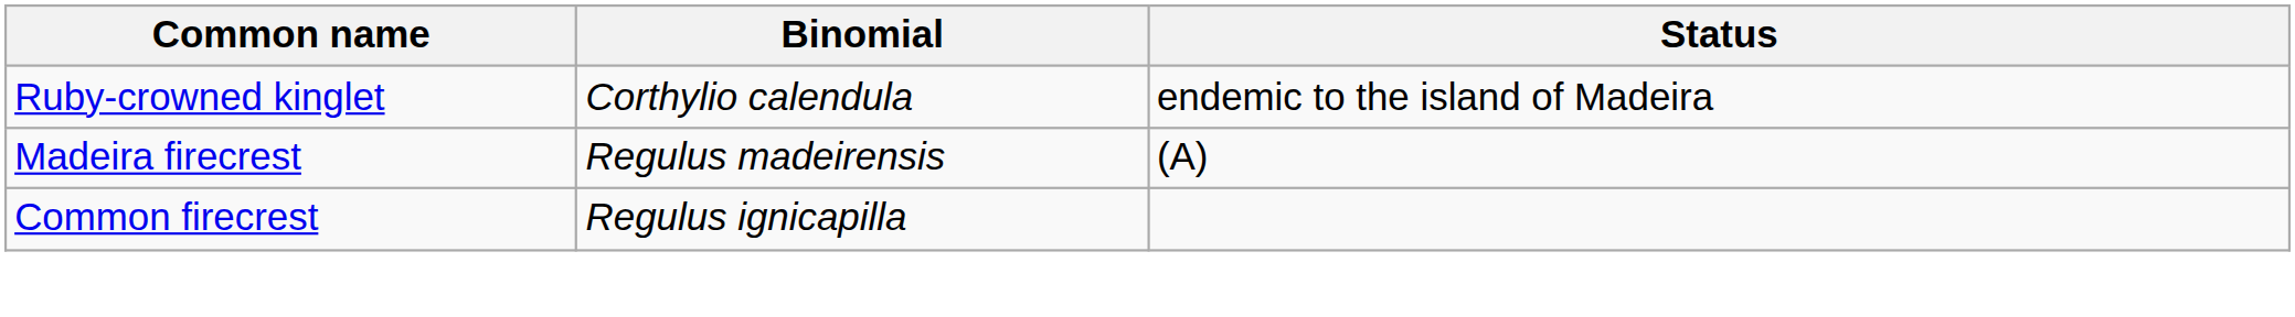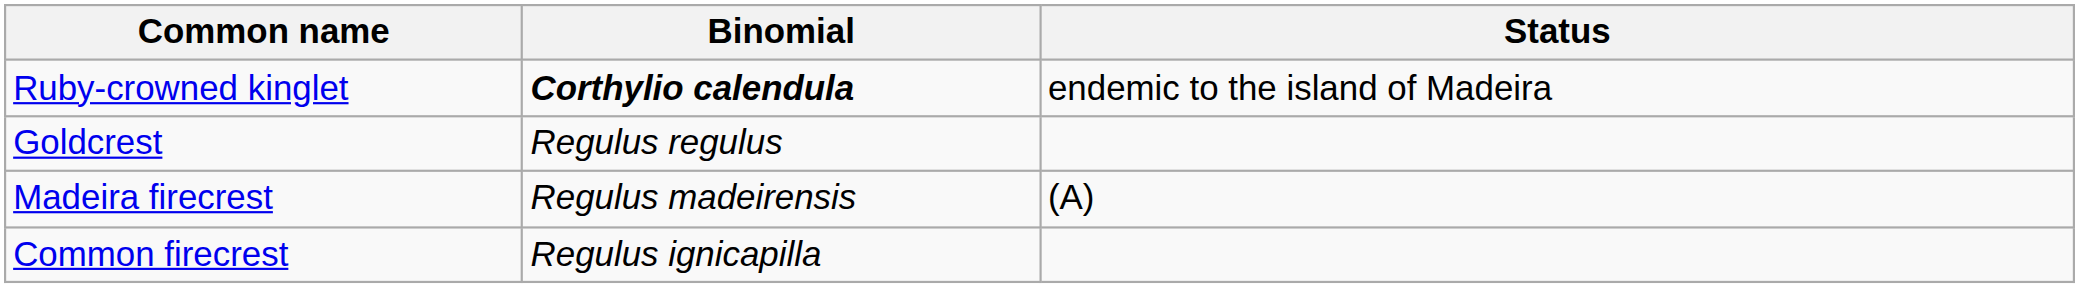Ruby-crowned kinglet | Binomial: normal -> bold
+ row: Goldcrest | Regulus regulus
